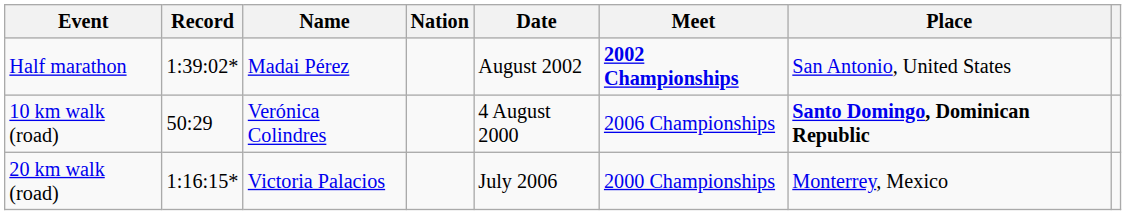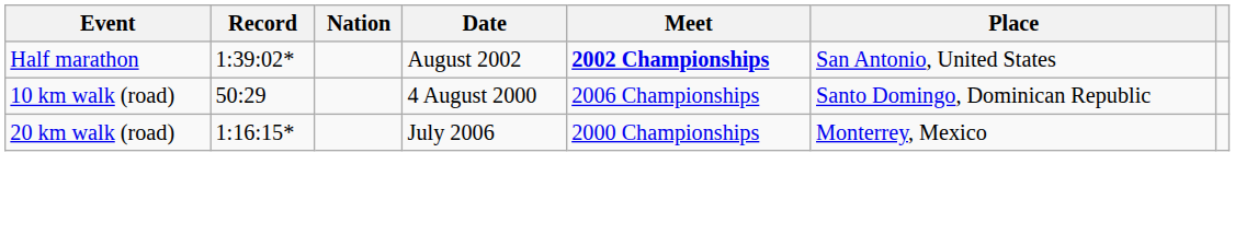- column: Name | Madai Pérez | Verónica Colindres | Victoria Palacios
10 km walk (road) | Place: bold -> normal
